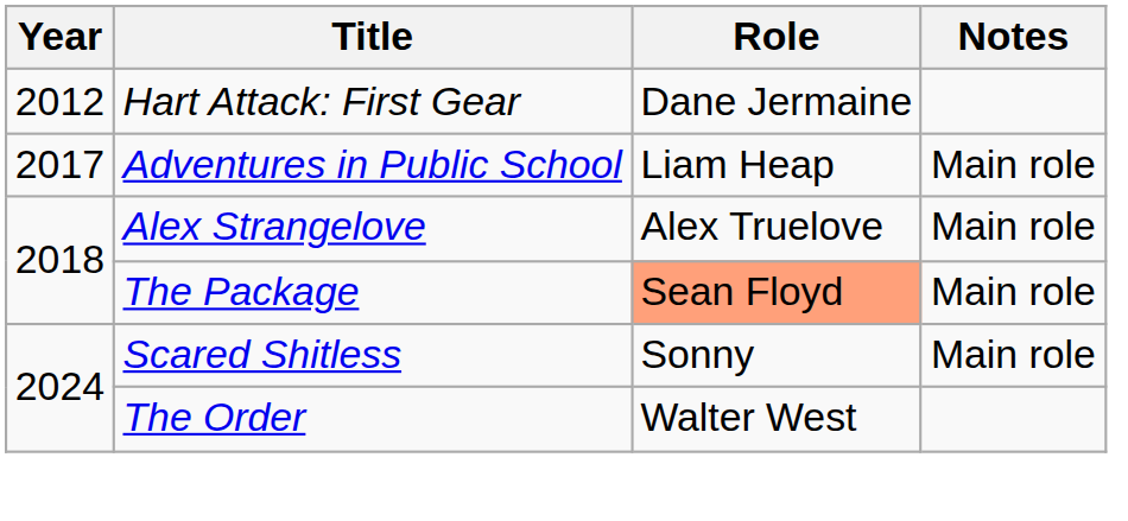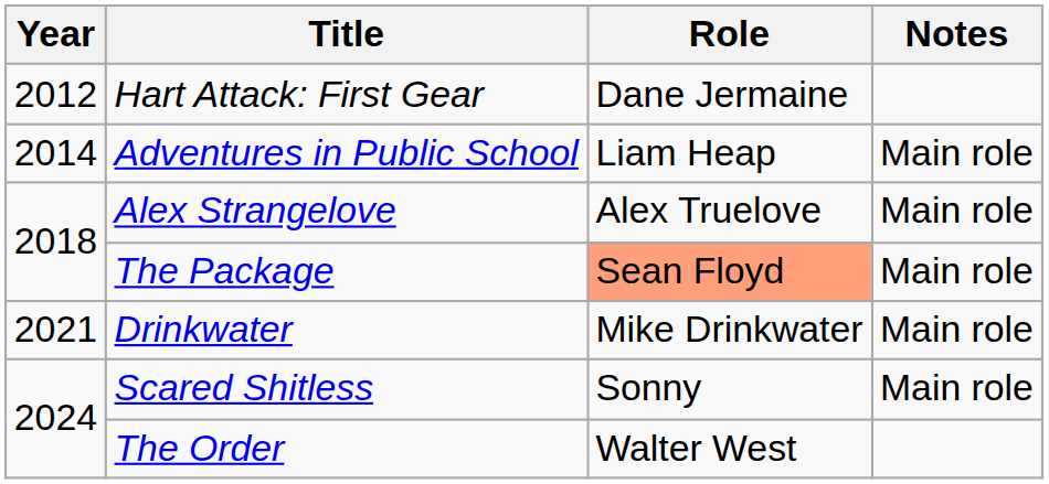Adventures in Public School | Year: 2017 -> 2014
+ row: 2021 | Drinkwater | Mike Drinkwater | Main role
